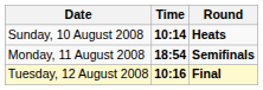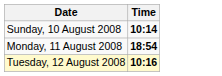- column: Round | Heats | Semifinals | Final
